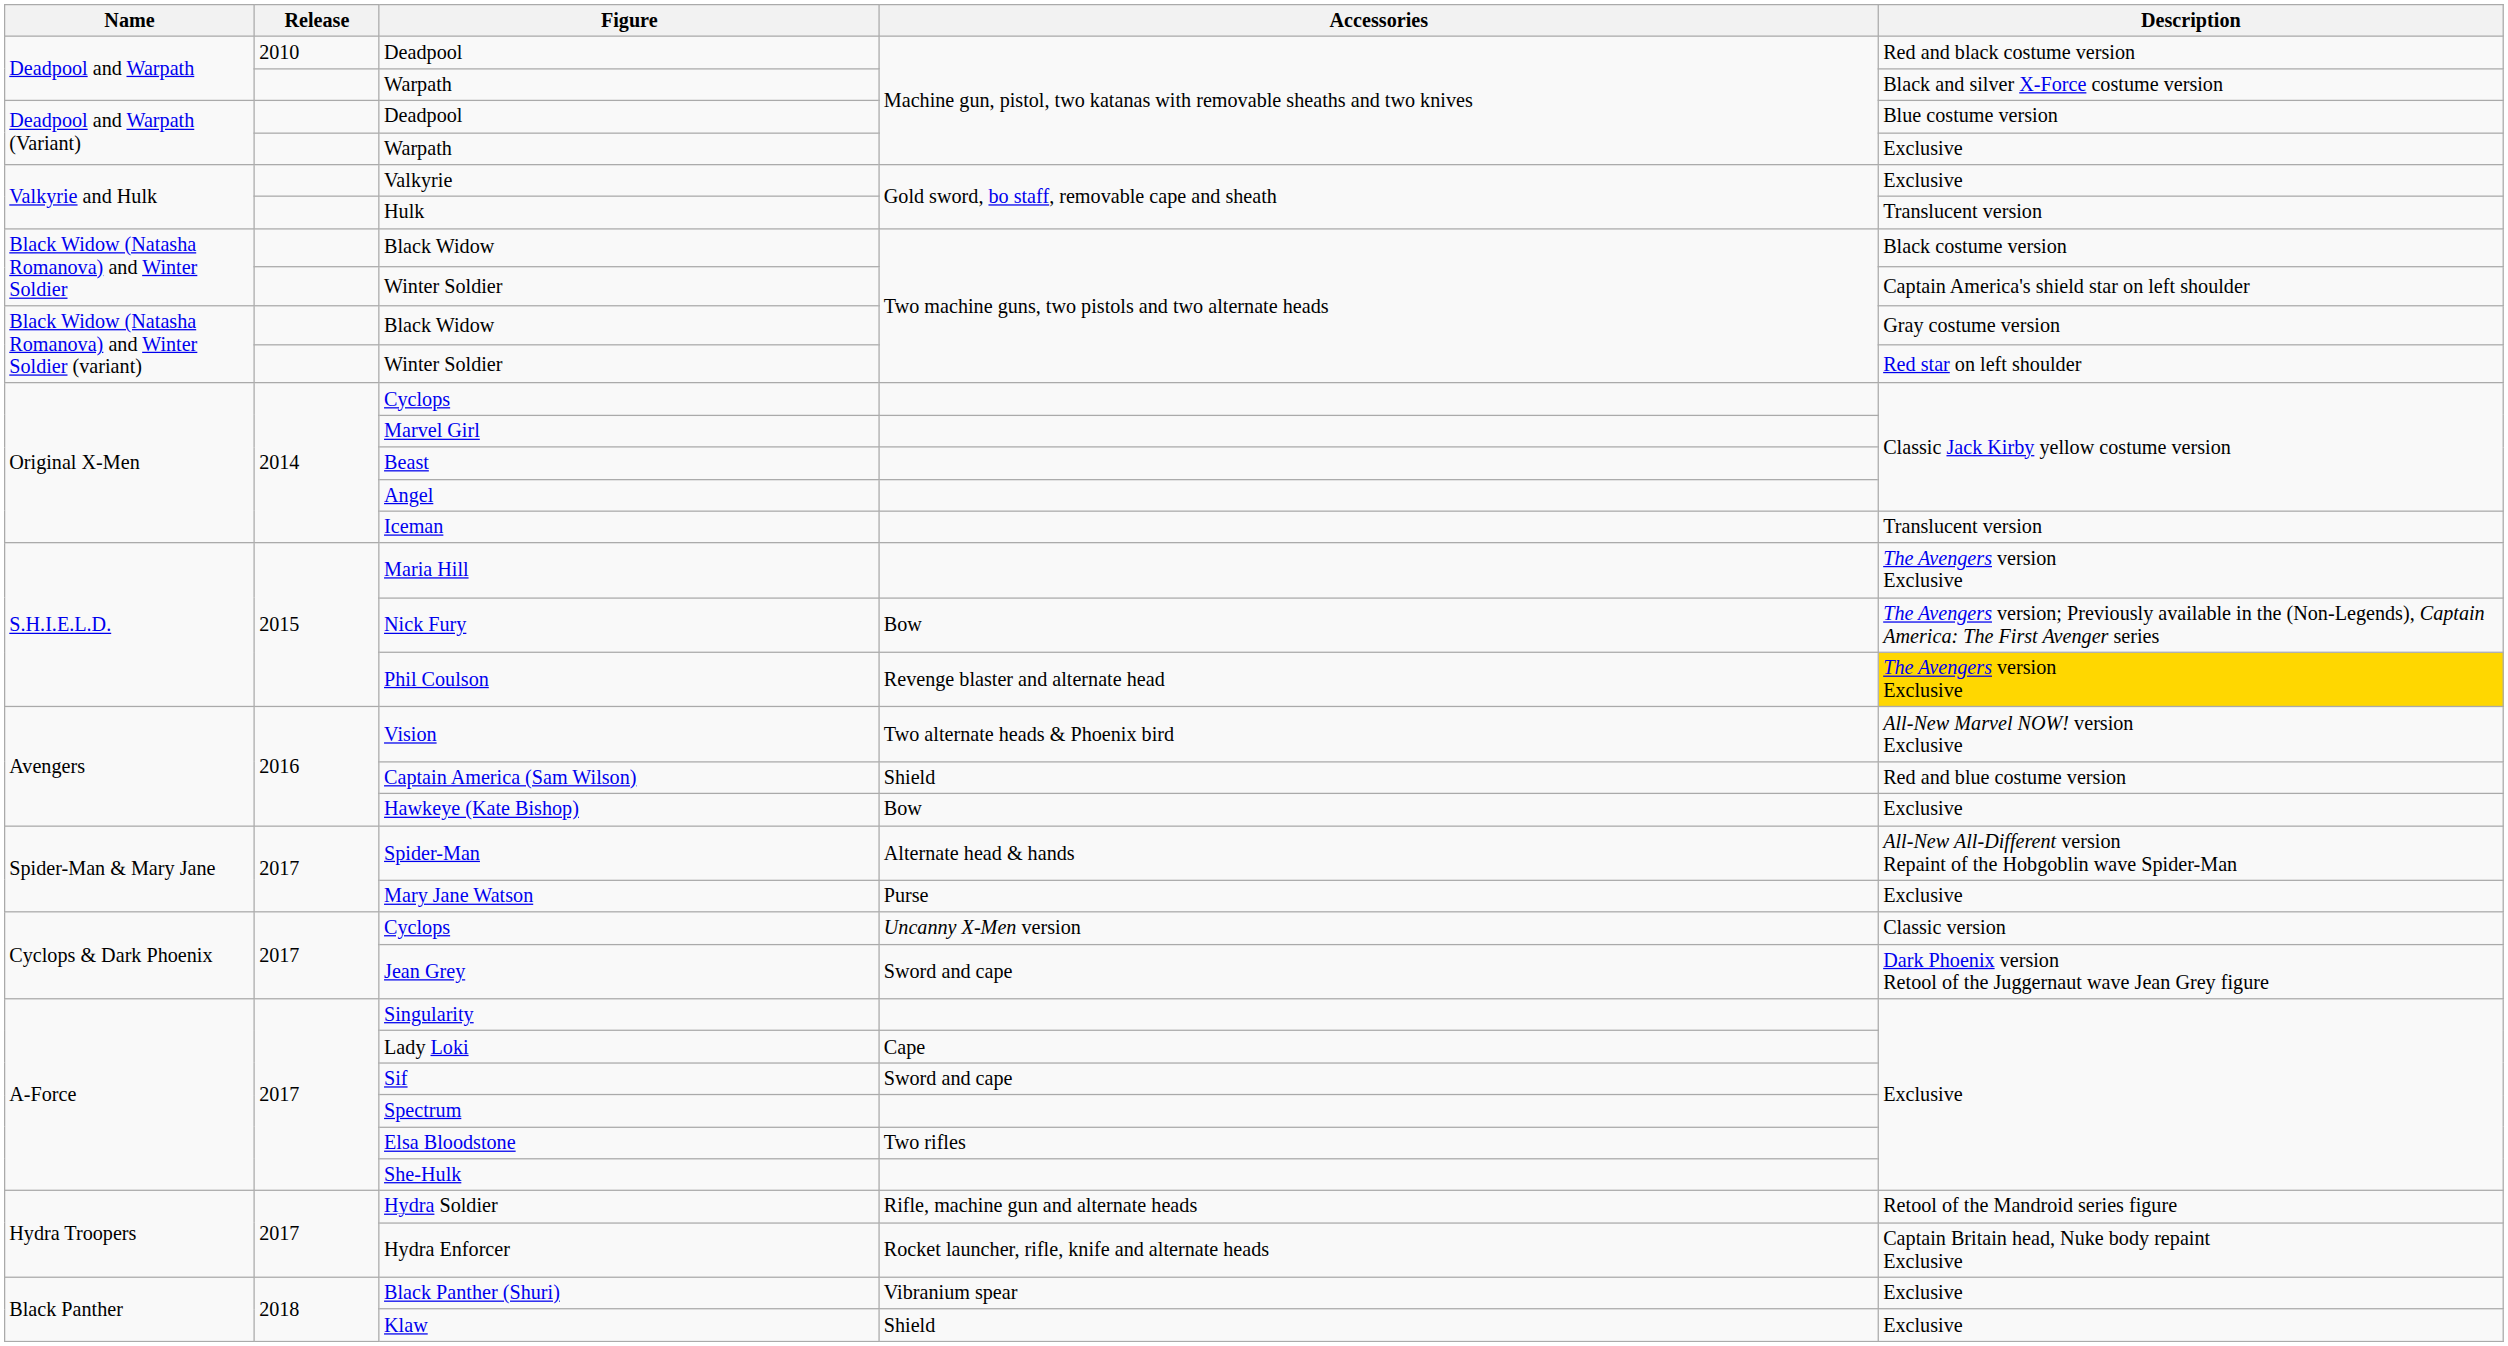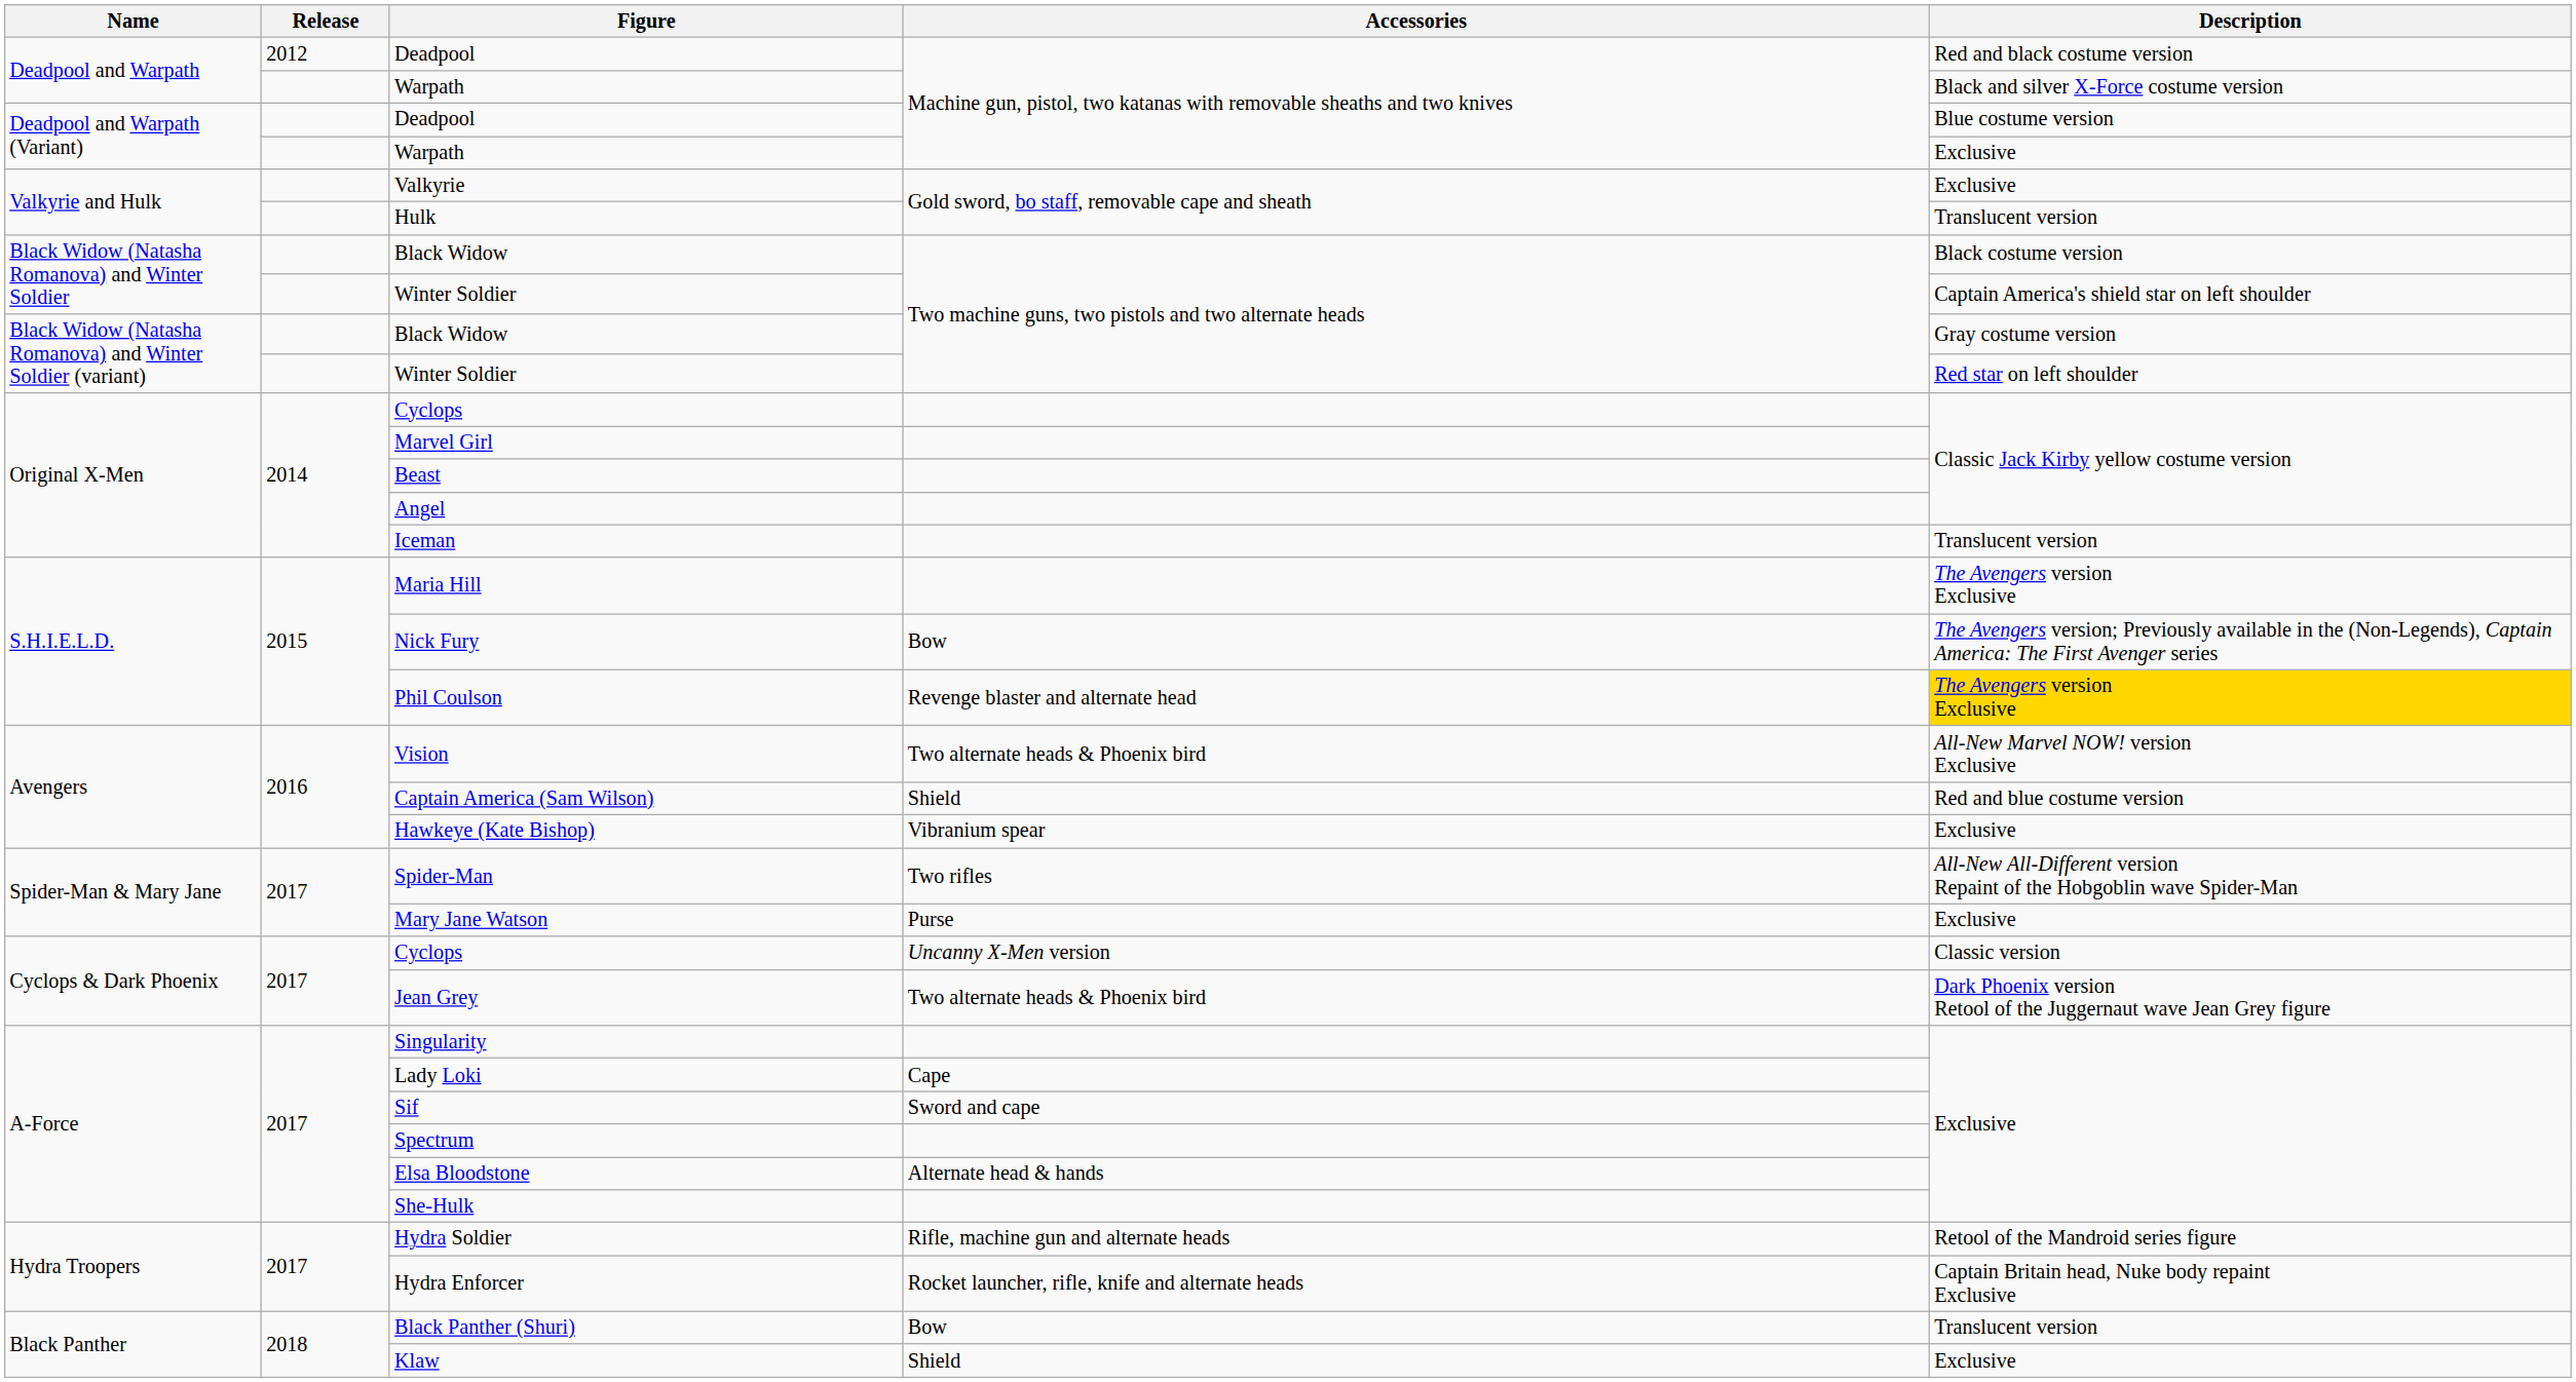Deadpool and Warpath / Deadpool | Release: 2010 -> 2012
Hawkeye (Kate Bishop) | Accessories: Bow -> Vibranium spear
Spider-Man | Accessories: Alternate head & hands -> Two rifles
Jean Grey | Accessories: Sword and cape -> Two alternate heads & Phoenix bird
Elsa Bloodstone | Accessories: Two rifles -> Alternate head & hands
Black Panther (Shuri) | Accessories: Vibranium spear -> Bow
Black Panther (Shuri) | Description: Exclusive -> Translucent version
